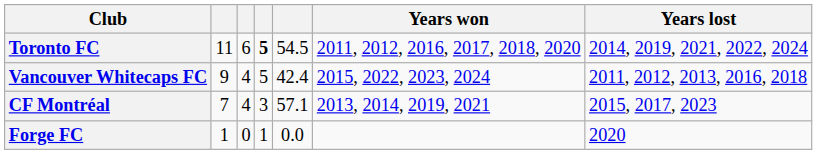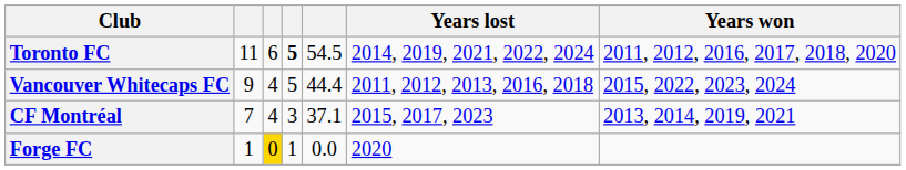columns swapped: Years won <-> Years lost
Vancouver Whitecaps FC | column 5: 42.4 -> 44.4
CF Montréal | column 5: 57.1 -> 37.1
Forge FC | column 3: no background -> gold background
